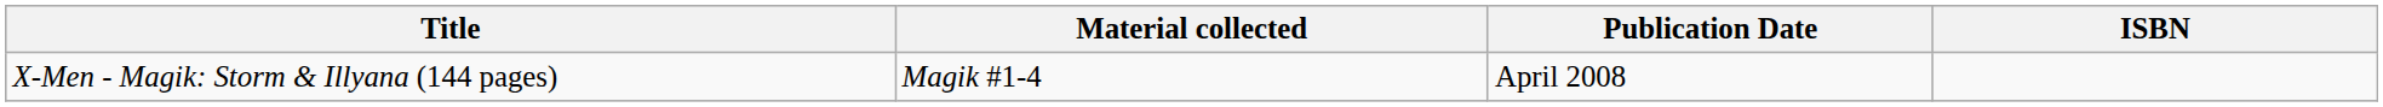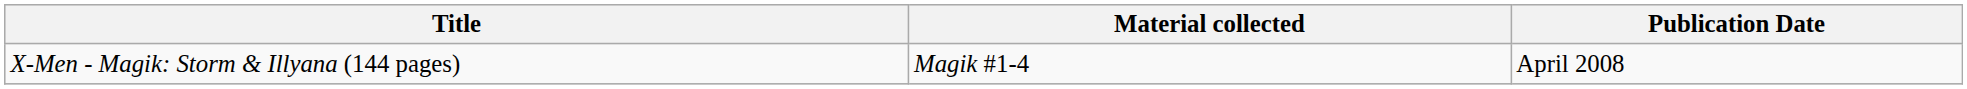- column: ISBN
